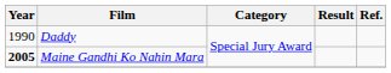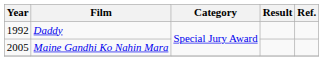Daddy | Year: 1990 -> 1992
Maine Gandhi Ko Nahin Mara | Year: bold -> normal
